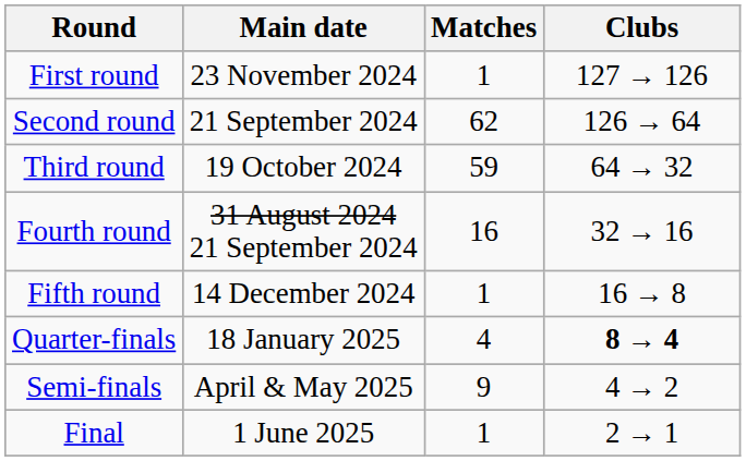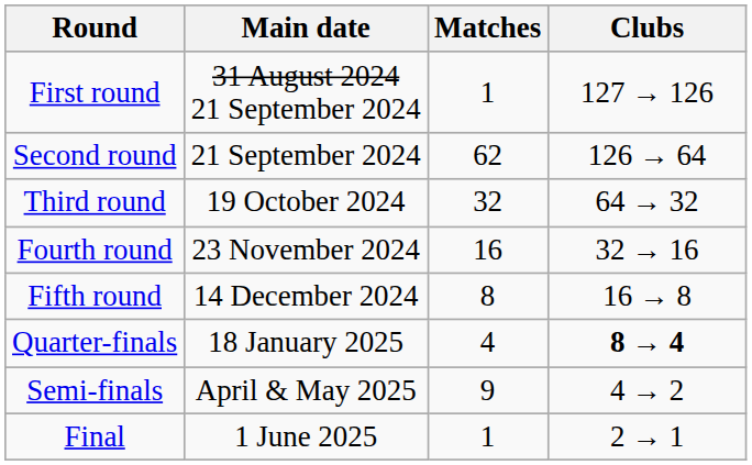First round | Main date: 23 November 2024 -> 31 August 2024 21 September 2024
Third round | Matches: 59 -> 32
Fourth round | Main date: 31 August 2024 21 September 2024 -> 23 November 2024
Fifth round | Matches: 1 -> 8
